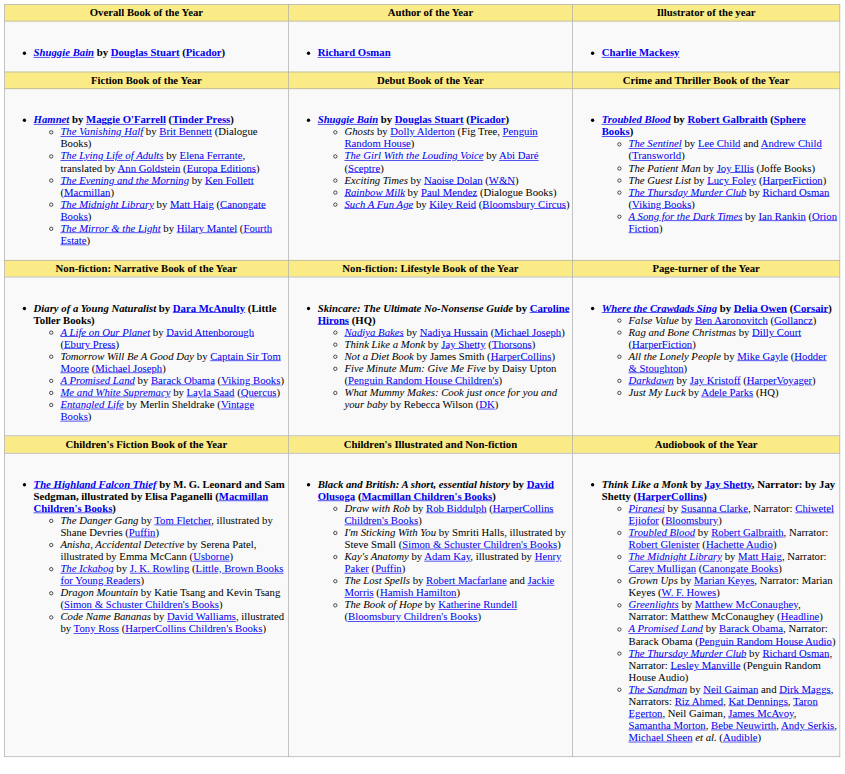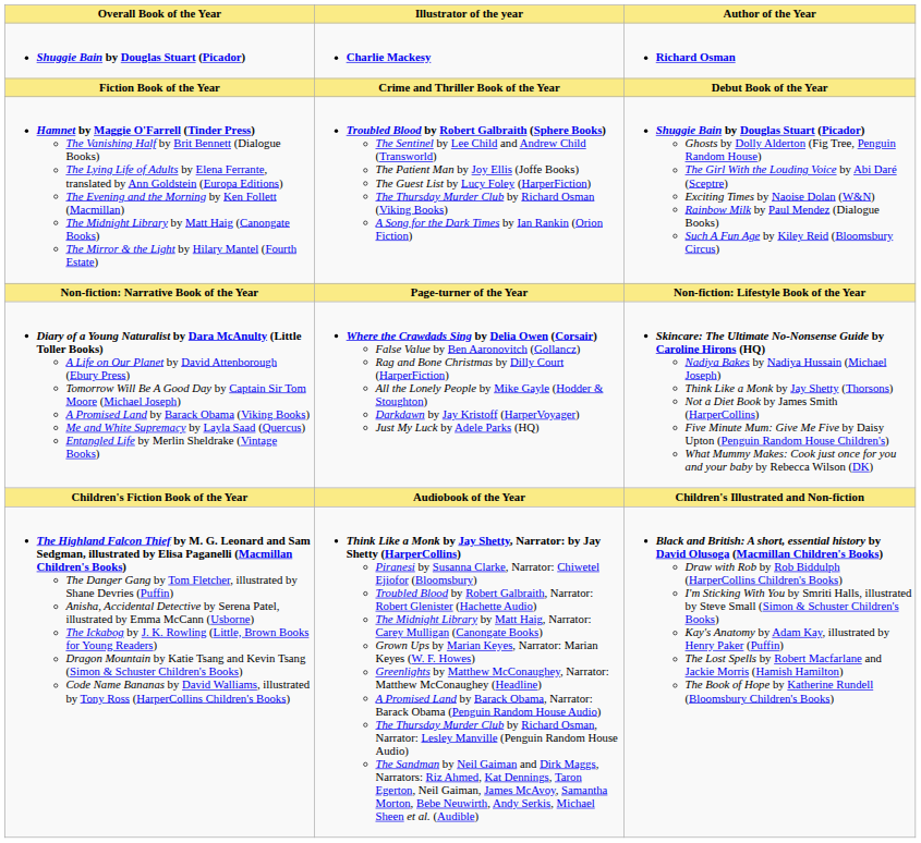columns swapped: Author of the Year <-> Illustrator of the year
